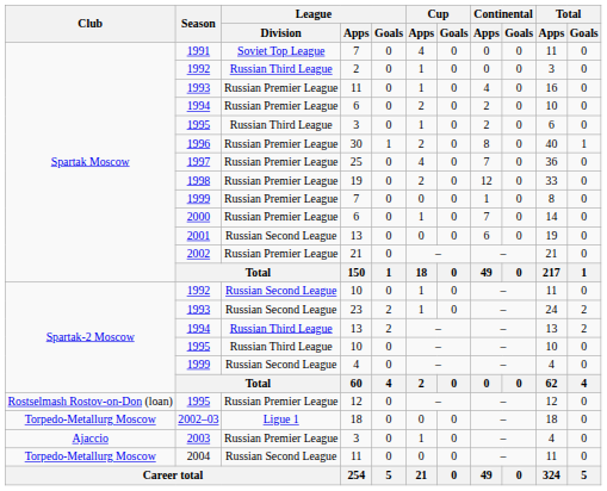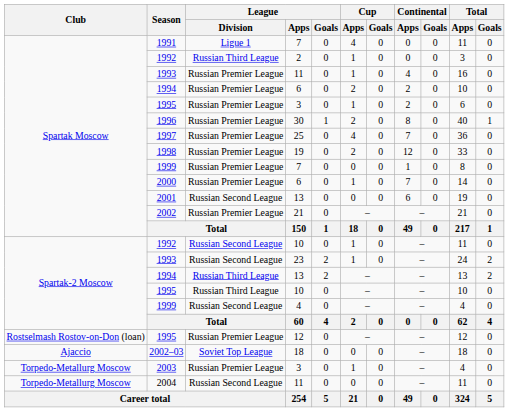1991 | League / Division: Soviet Top League -> Ligue 1
1995 / 3 | League / Division: Russian Third League -> Russian Premier League
2002–03 | Club: Torpedo-Metallurg Moscow -> Ajaccio
2002–03 | League / Division: Ligue 1 -> Soviet Top League
2003 | Club: Ajaccio -> Torpedo-Metallurg Moscow
